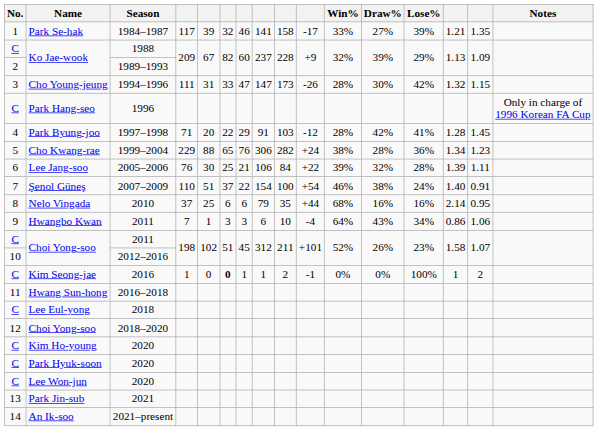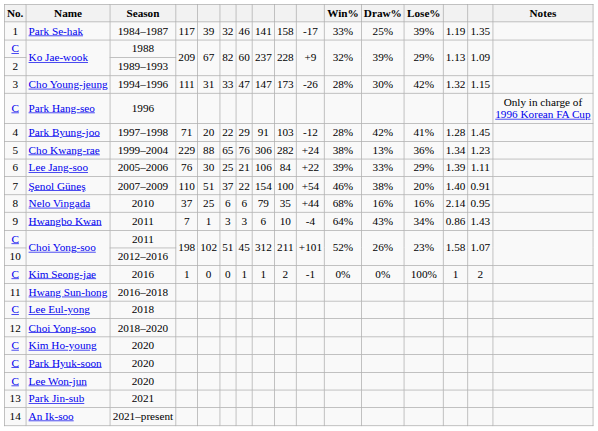Park Se-hak | Draw%: 27% -> 25%
Park Se-hak | column 14: 1.21 -> 1.19
Cho Kwang-rae | Draw%: 28% -> 13%
Lee Jang-soo | Draw%: 32% -> 33%
Lee Jang-soo | Lose%: 28% -> 29%
Şenol Güneş | Lose%: 24% -> 20%
Hwangbo Kwan | column 15: 1.06 -> 1.43
Kim Seong-jae | column 6: bold -> normal
